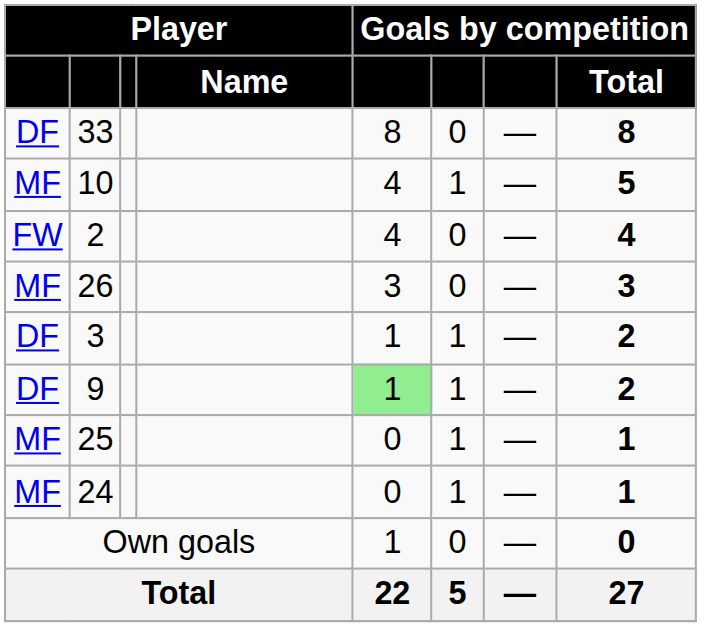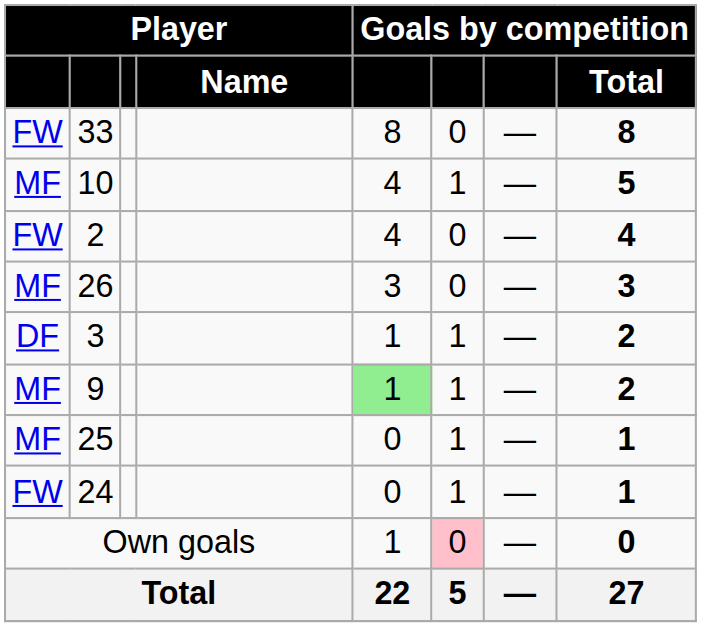33 | column 1: DF -> FW
9 | column 1: DF -> MF
24 | column 1: MF -> FW
Own goals | column 6: no background -> pink background
